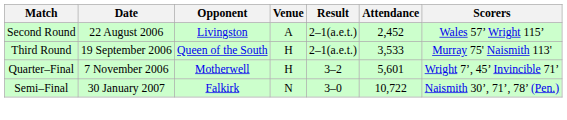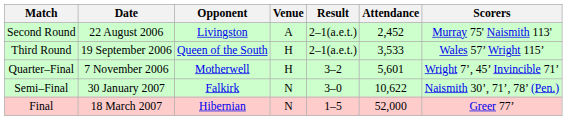Second Round | Scorers: Wales 57’ Wright 115’ -> Murray 75' Naismith 113'
Third Round | Scorers: Murray 75' Naismith 113' -> Wales 57’ Wright 115’
Semi–Final | Attendance: 10,722 -> 10,622
+ row: Final | 18 March 2007 | Hibernian | N | 1–5 | 52,000 | Greer 77’
